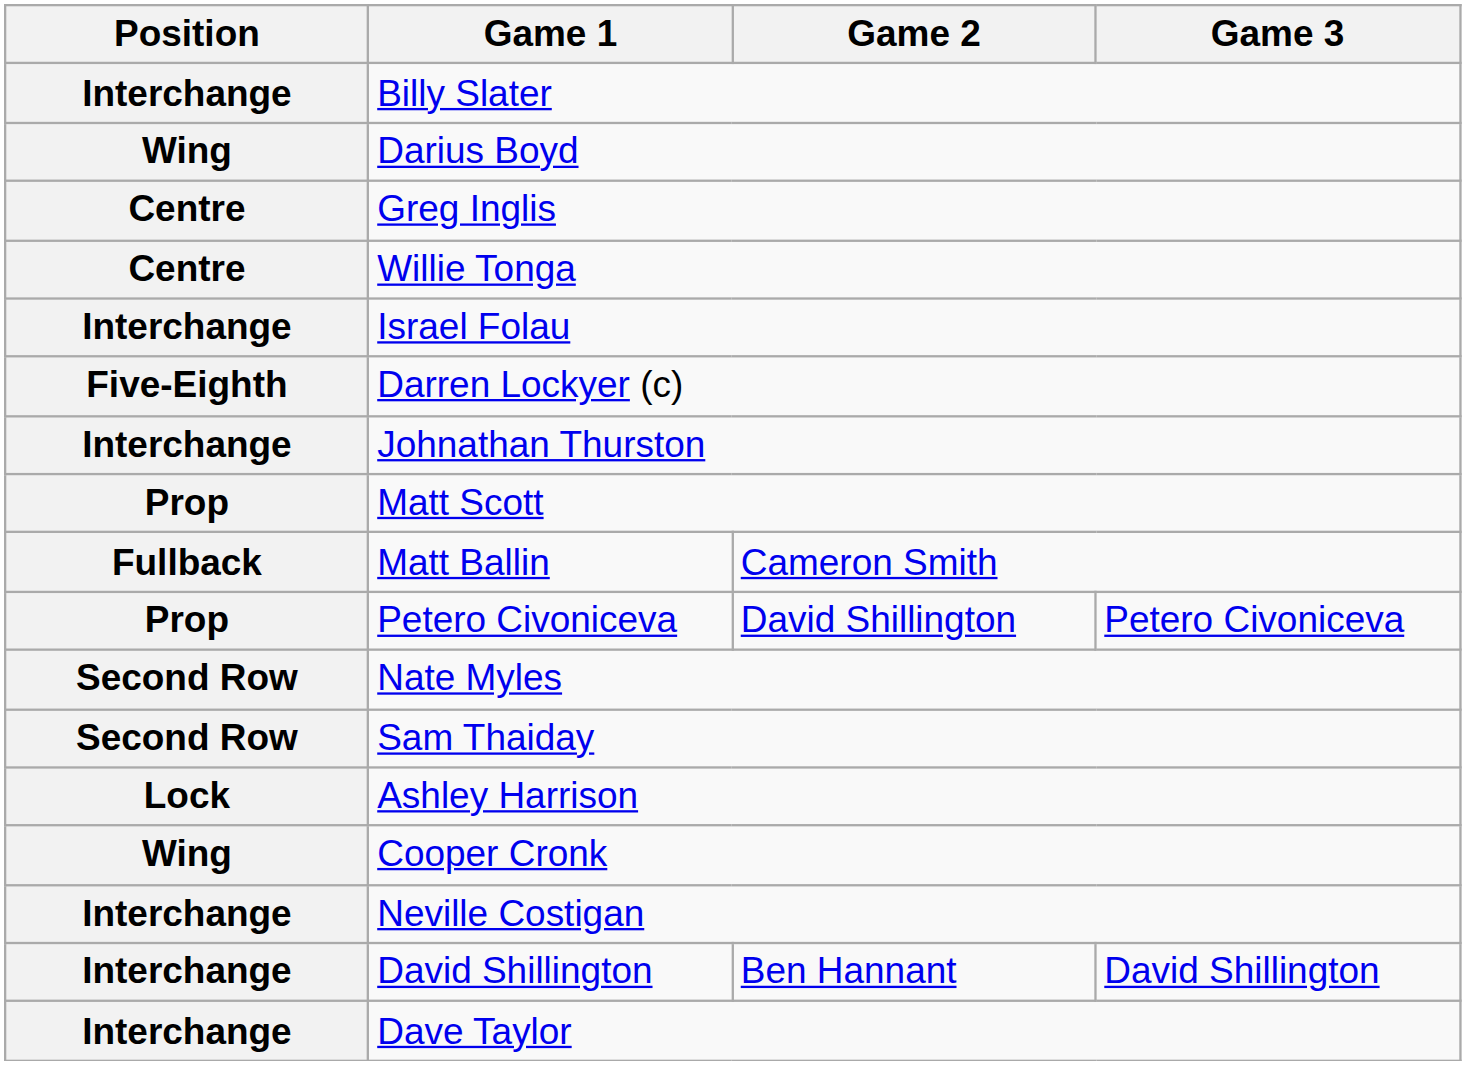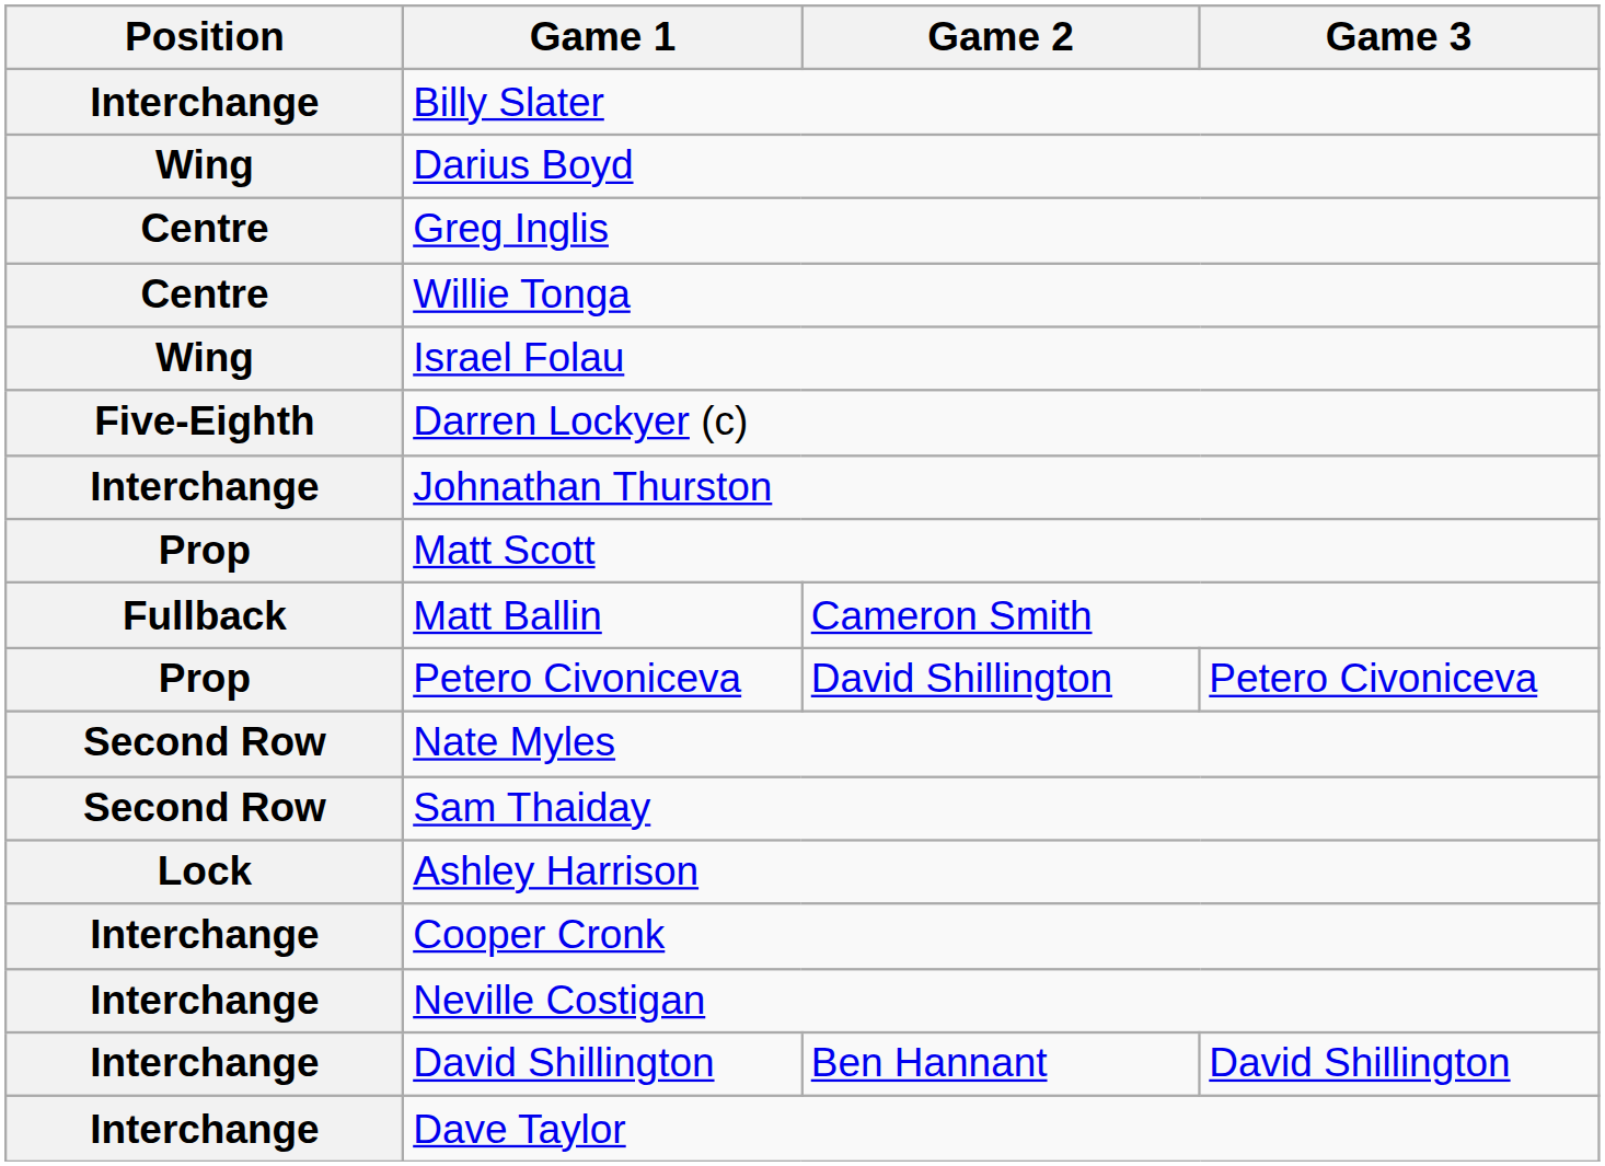Israel Folau | Position: Interchange -> Wing
Cooper Cronk | Position: Wing -> Interchange
